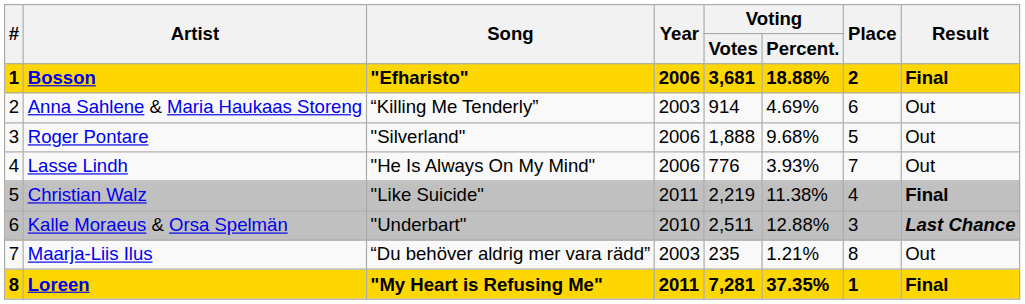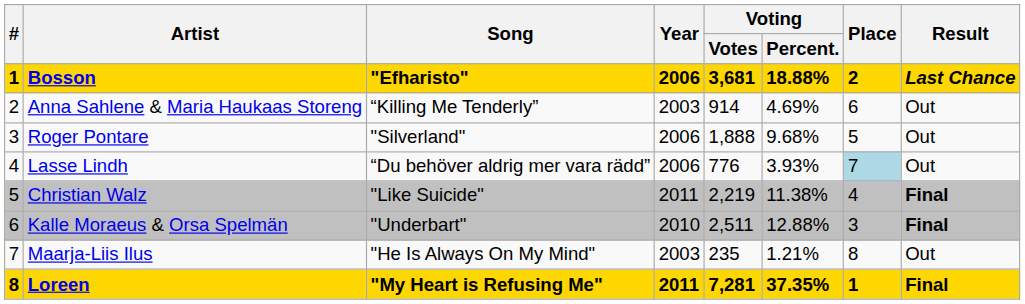Bosson | Result: Final -> Last Chance
Lasse Lindh | Song: "He Is Always On My Mind" -> “Du behöver aldrig mer vara rädd”
Lasse Lindh | Place: no background -> lightblue background
Kalle Moraeus & Orsa Spelmän | Result: Last Chance -> Final
Maarja-Liis Ilus | Song: “Du behöver aldrig mer vara rädd” -> "He Is Always On My Mind"
